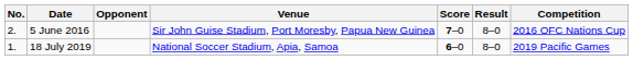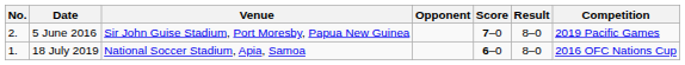columns swapped: Venue <-> Opponent
5 June 2016 | Competition: 2016 OFC Nations Cup -> 2019 Pacific Games
18 July 2019 | Competition: 2019 Pacific Games -> 2016 OFC Nations Cup
